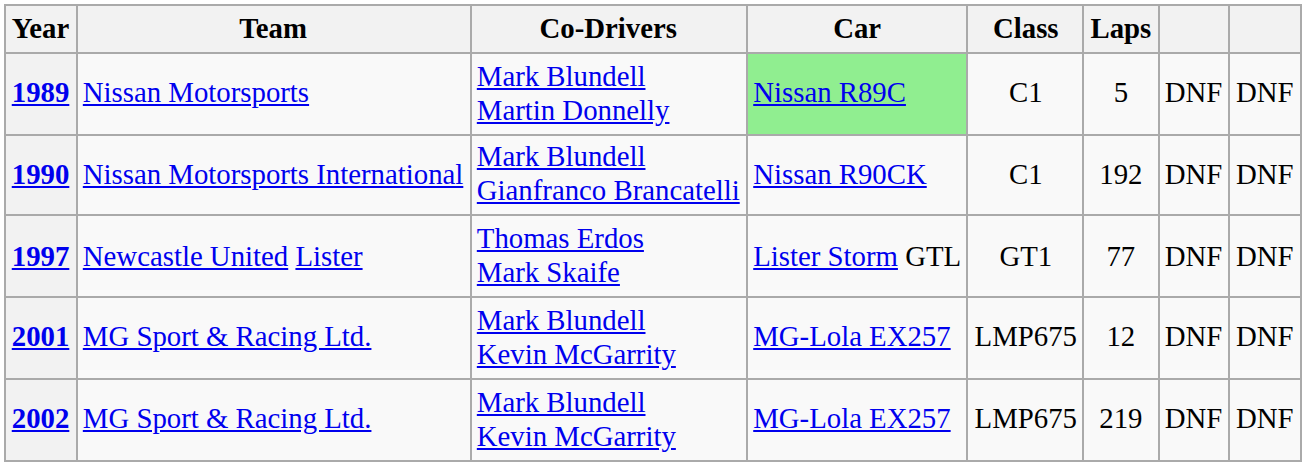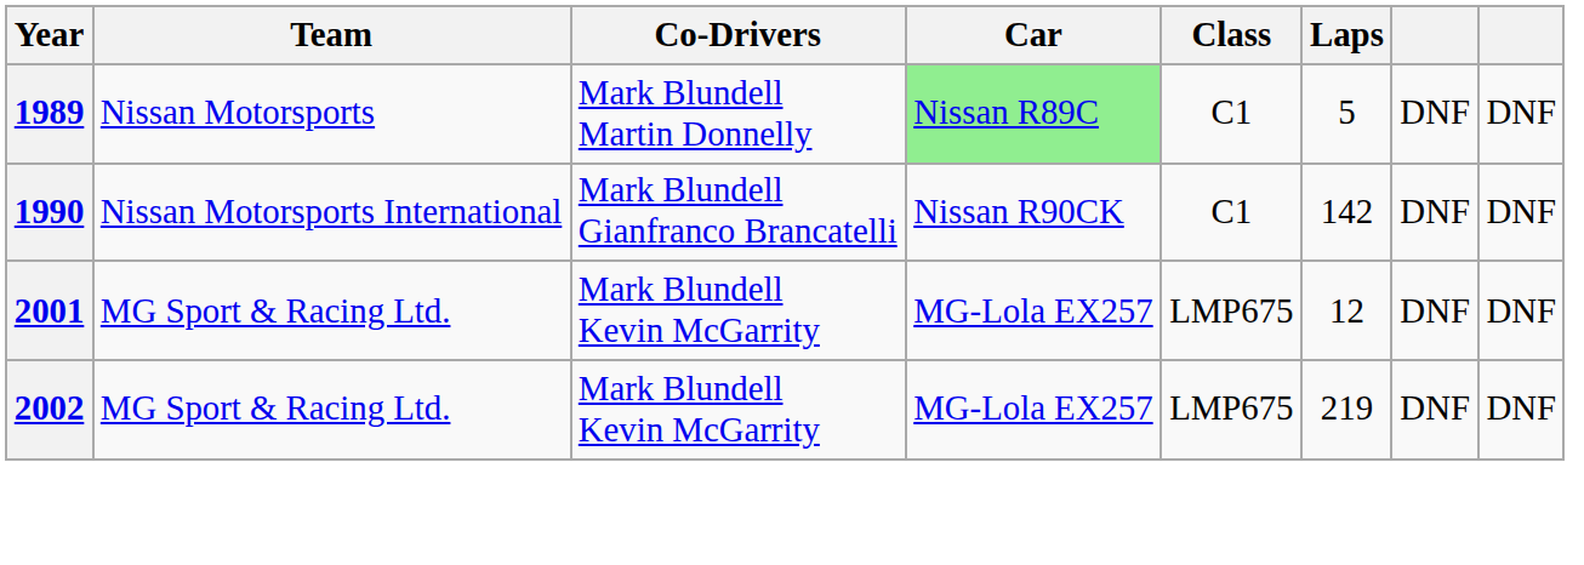1990 | Laps: 192 -> 142
- row: 1997 | Newcastle United Lister | Thomas Erdos Mark Skaife | Lister Storm GTL | GT1 | 77 | DNF | DNF
